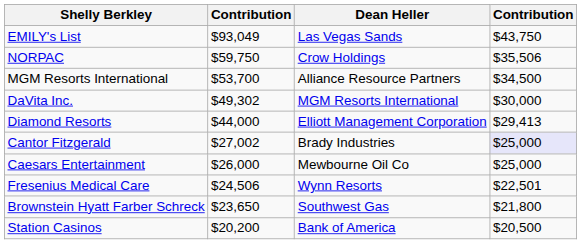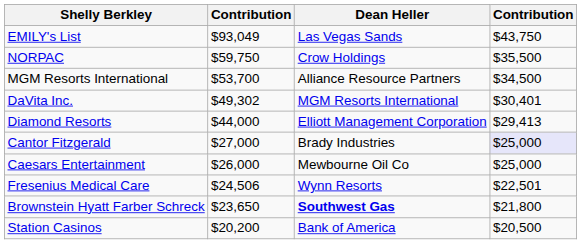NORPAC | column 4: $35,506 -> $35,500
DaVita Inc. | column 4: $30,000 -> $30,401
Cantor Fitzgerald | column 2: $27,002 -> $27,000
Brownstein Hyatt Farber Schreck | Dean Heller: normal -> bold
